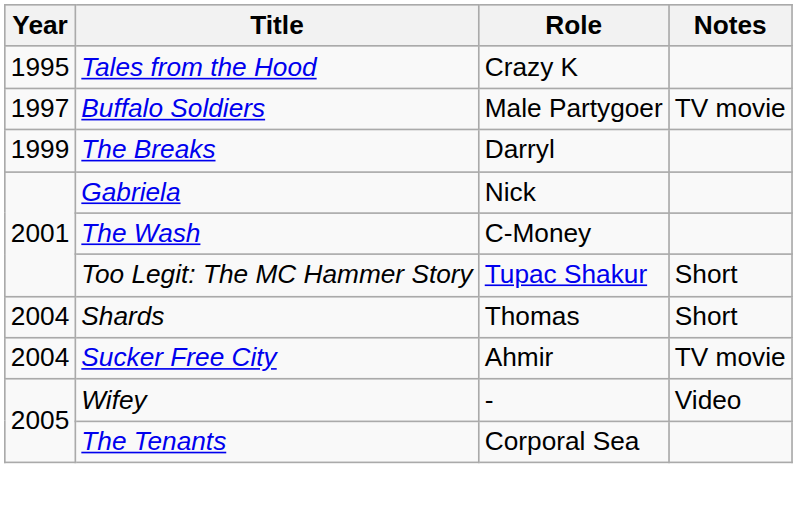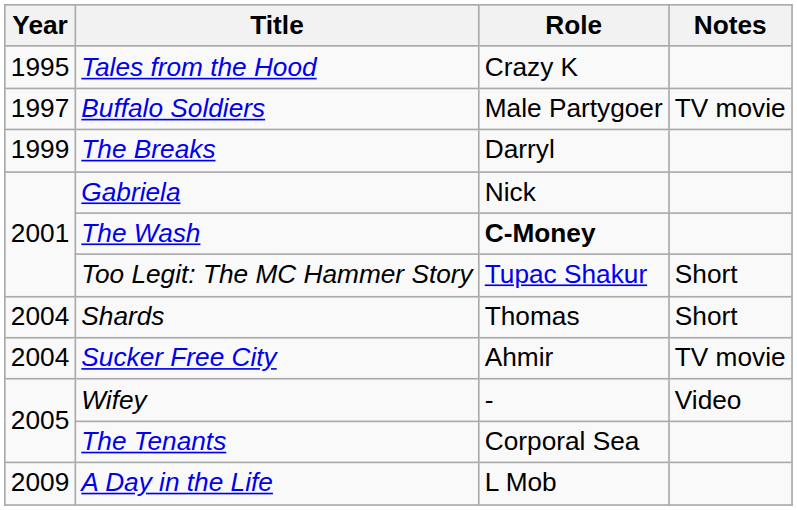The Wash | Role: normal -> bold
+ row: 2009 | A Day in the Life | L Mob
